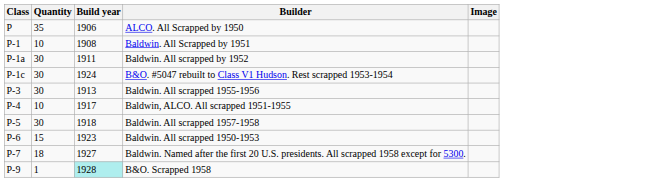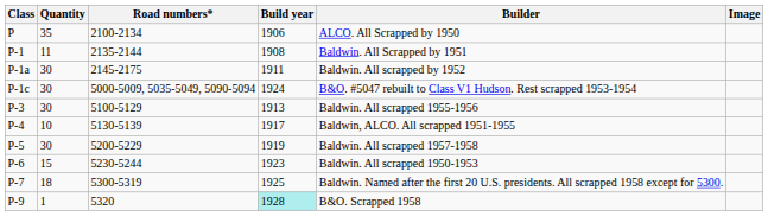+ column: Road numbers* | 2100-2134 | 2135-2144 | 2145-2175 | 5000-5009, 5035-5049, 5090-5094 | 5100-5129 | 5130-5139 | 5200-5229 | 5230-5244 | 5300-5319 | 5320
P-1 | Quantity: 10 -> 11
P-5 | Build year: 1918 -> 1919
P-7 | Build year: 1927 -> 1925
